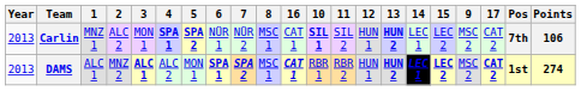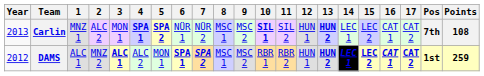columns swapped: 9 <-> 16
Carlin | Points: 106 -> 108
DAMS | Year: 2013 -> 2012
DAMS | Points: 274 -> 259
